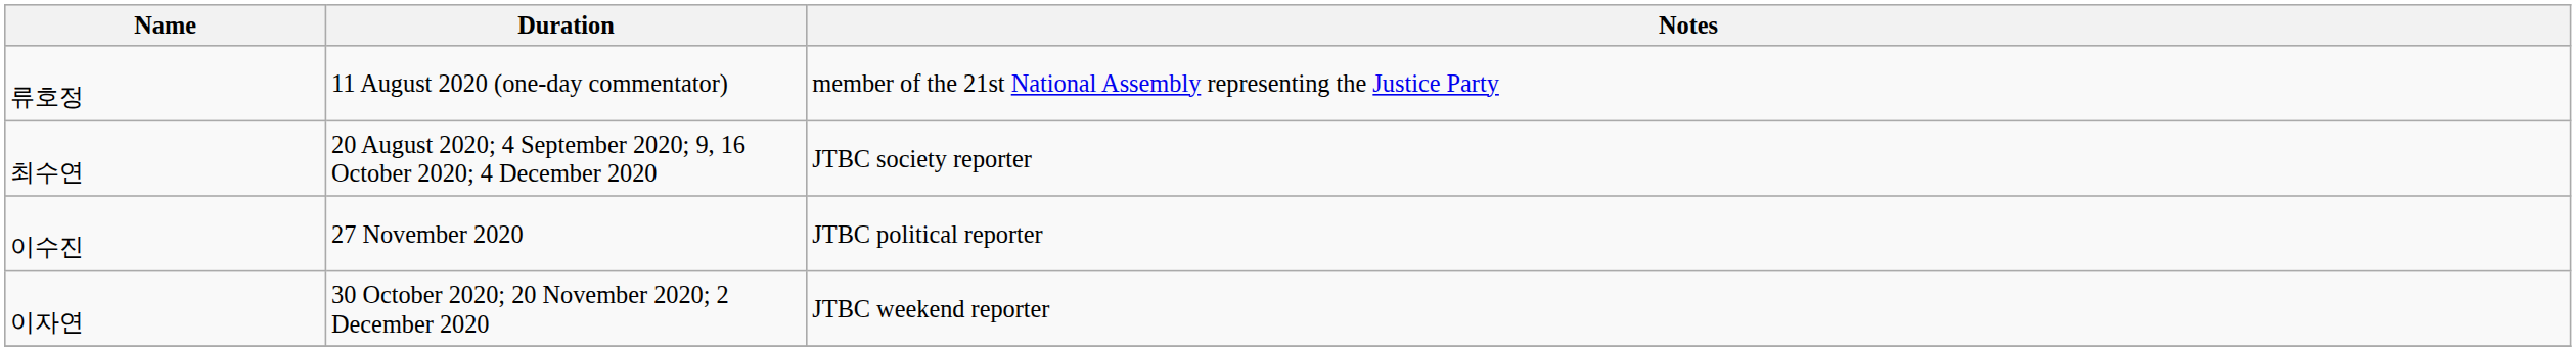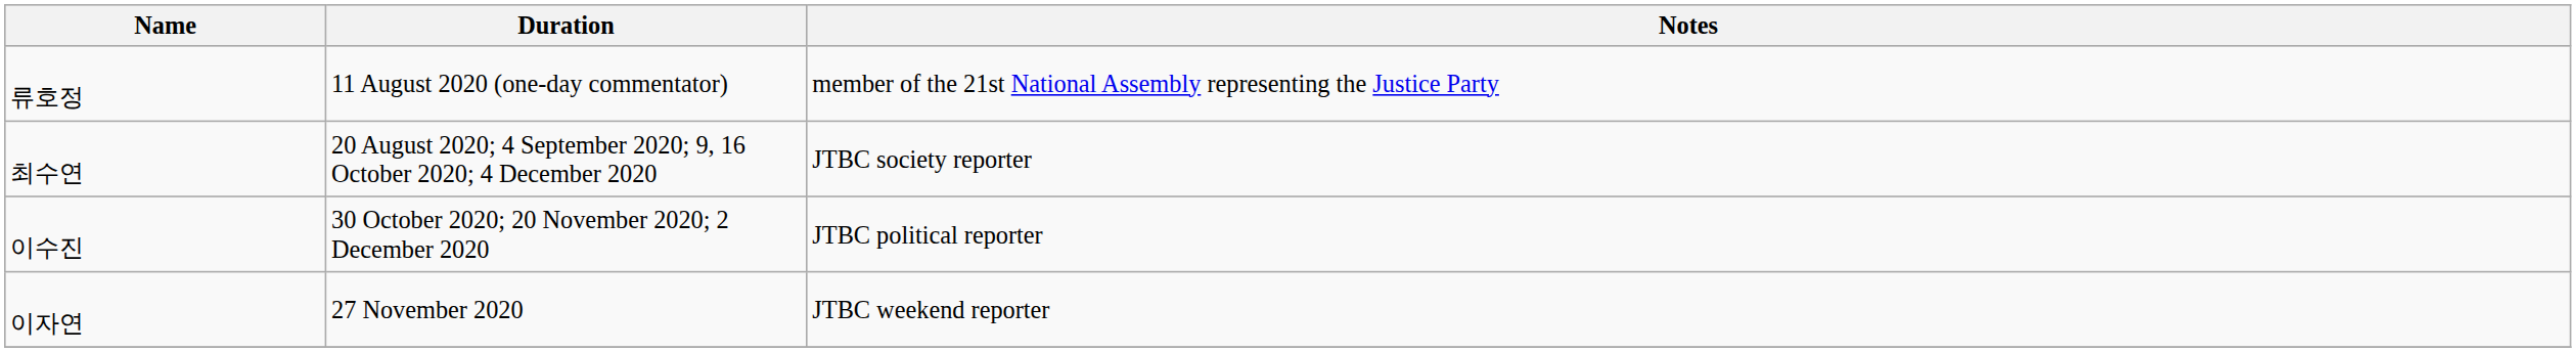이수진 | Duration: 27 November 2020 -> 30 October 2020; 20 November 2020; 2 December 2020
이자연 | Duration: 30 October 2020; 20 November 2020; 2 December 2020 -> 27 November 2020
